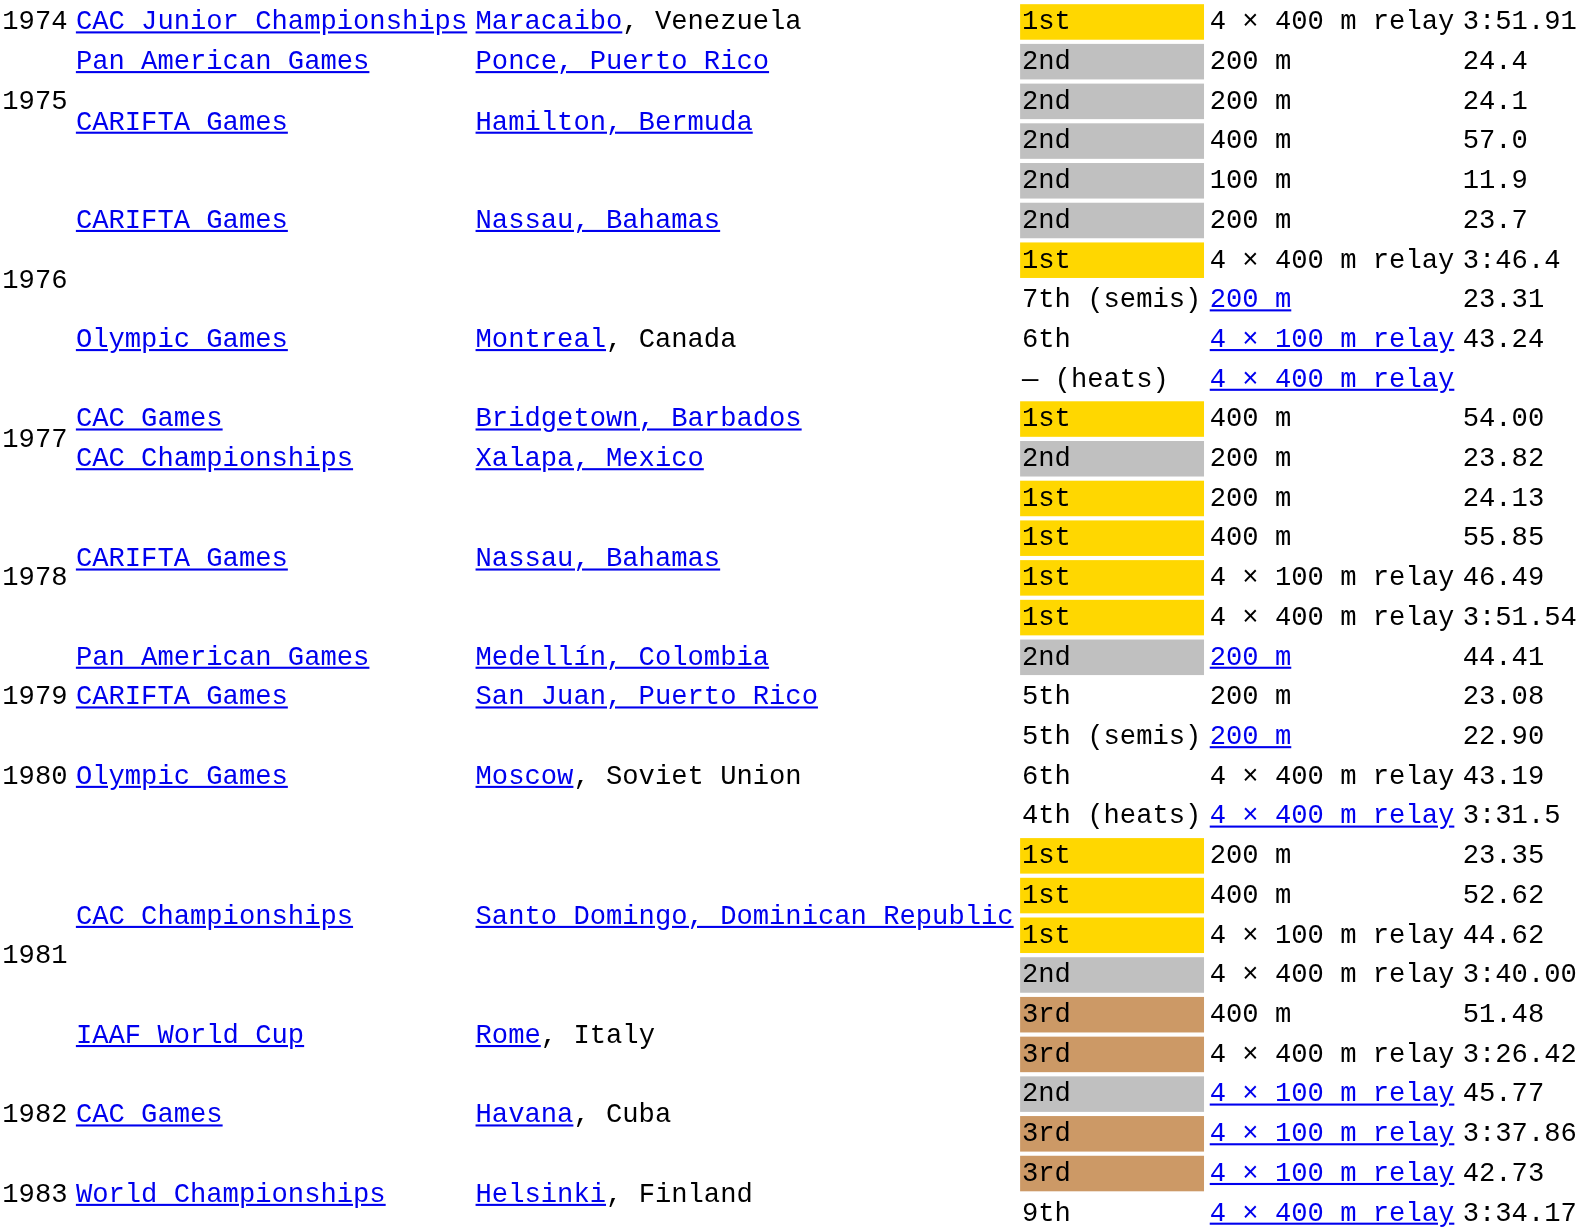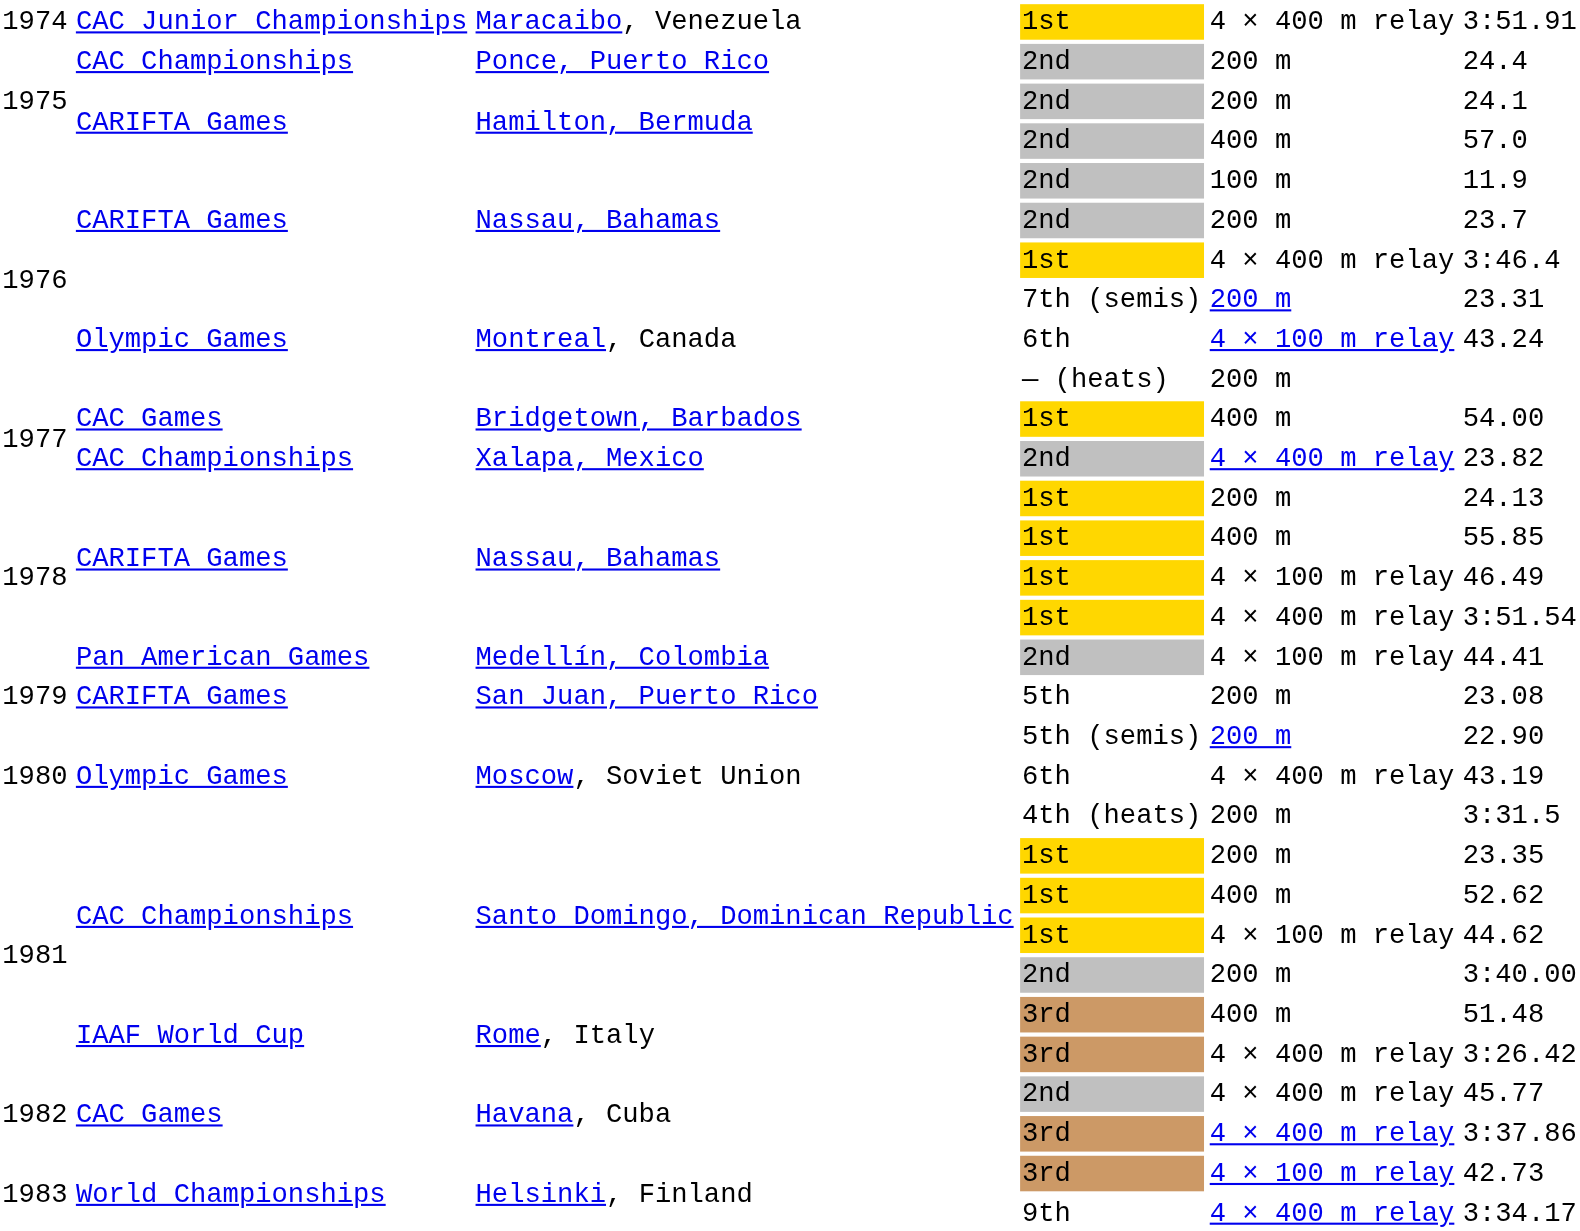Ponce, Puerto Rico | column 2: Pan American Games -> CAC Championships
Montreal, Canada / — (heats) | column 5: 4 × 400 m relay -> 200 m
Xalapa, Mexico | column 5: 200 m -> 4 × 400 m relay
Medellín, Colombia | column 5: 200 m -> 4 × 100 m relay
Moscow, Soviet Union / 4th (heats) | column 5: 4 × 400 m relay -> 200 m
Santo Domingo, Dominican Republic / 2nd | column 5: 4 × 400 m relay -> 200 m
Havana, Cuba / 2nd | column 5: 4 × 100 m relay -> 4 × 400 m relay
Havana, Cuba / 3rd | column 5: 4 × 100 m relay -> 4 × 400 m relay
